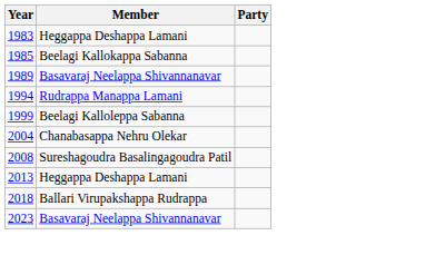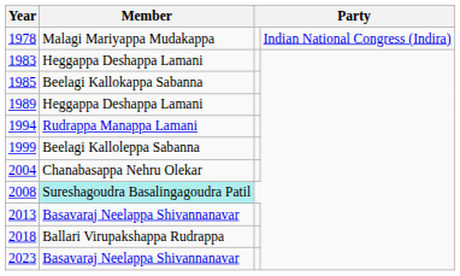+ row: 1978 | Malagi Mariyappa Mudakappa | Indian National Congress (Indira)
1989 | Member: Basavaraj Neelappa Shivannanavar -> Heggappa Deshappa Lamani
2008 | Member: no background -> paleturquoise background
2013 | Member: Heggappa Deshappa Lamani -> Basavaraj Neelappa Shivannanavar
